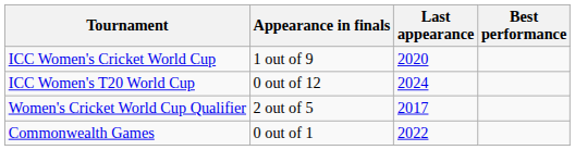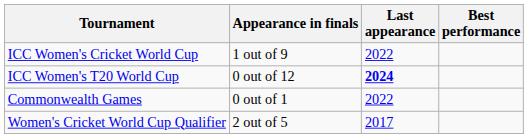ICC Women's Cricket World Cup | Last appearance: 2020 -> 2022
ICC Women's T20 World Cup | Last appearance: normal -> bold
rows swapped: Women's Cricket World Cup Qualifier <-> Commonwealth Games
